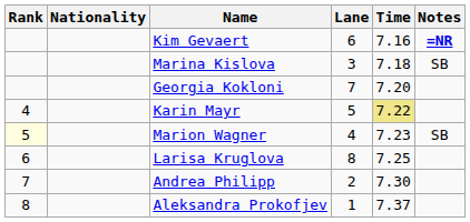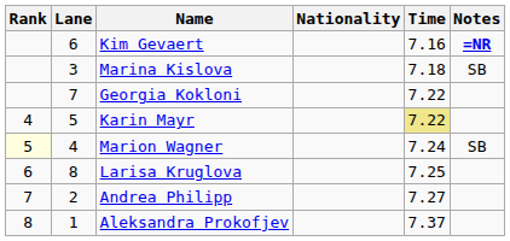columns swapped: Lane <-> Nationality
Georgia Kokloni | Time: 7.20 -> 7.22
Marion Wagner | Time: 7.23 -> 7.24
Andrea Philipp | Time: 7.30 -> 7.27
